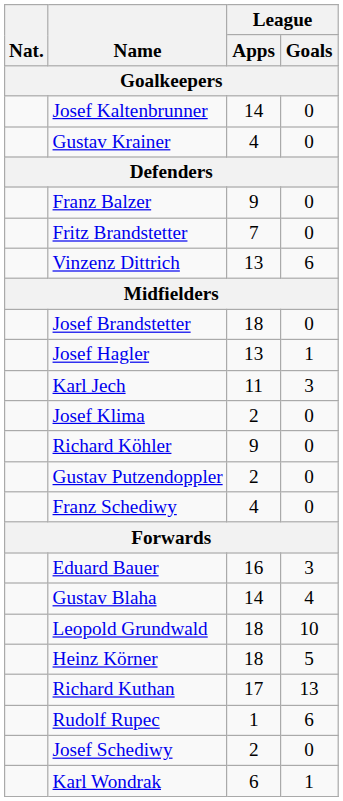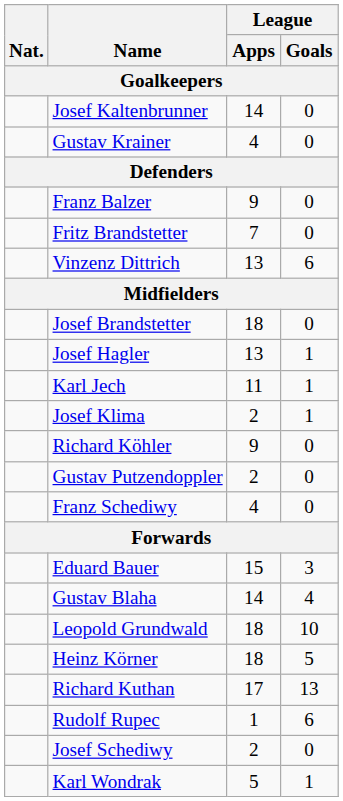Karl Jech | League / Goals: 3 -> 1
Josef Klima | League / Goals: 0 -> 1
Eduard Bauer | League / Apps: 16 -> 15
Karl Wondrak | League / Apps: 6 -> 5
